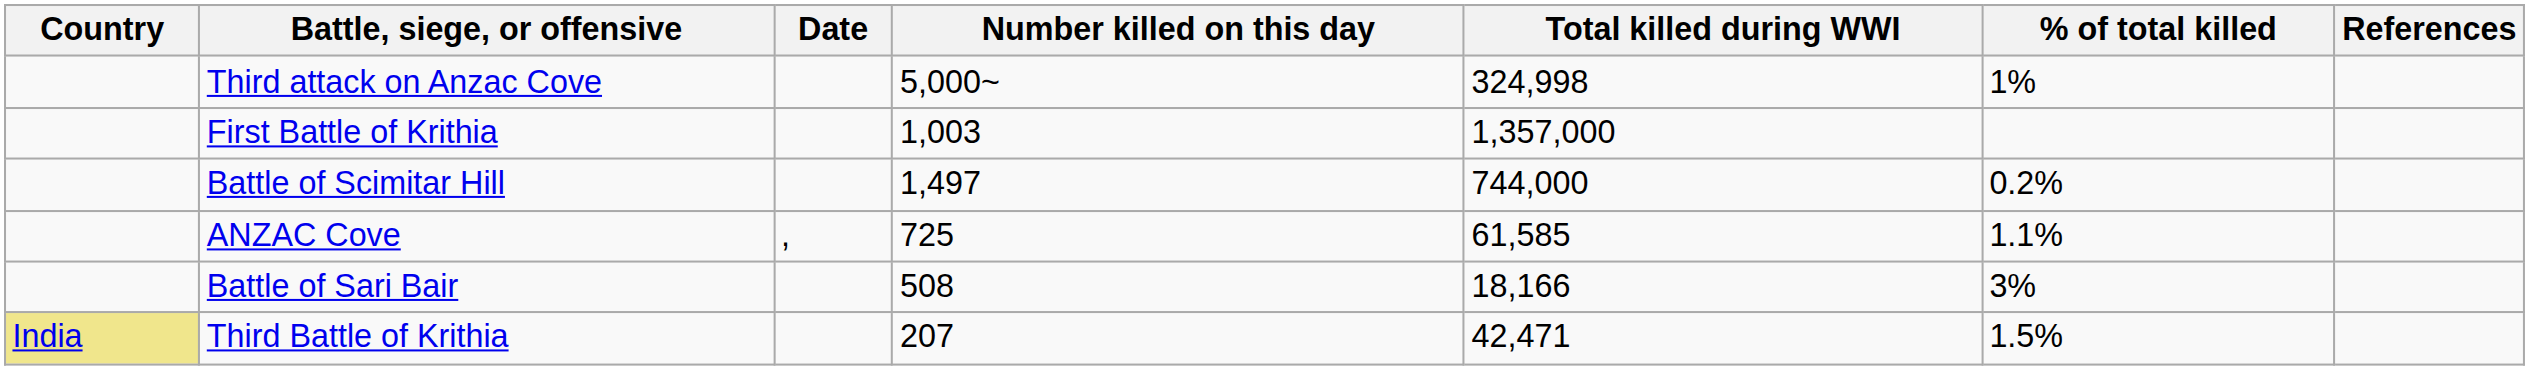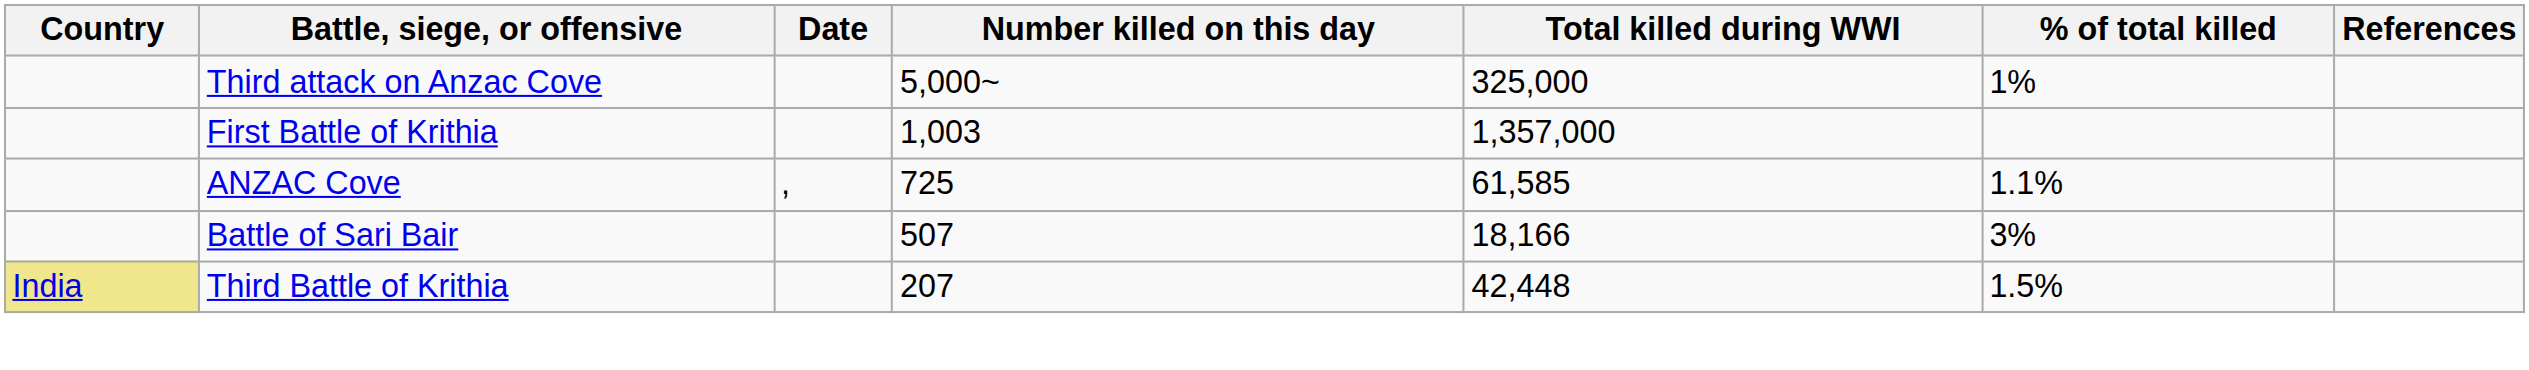Third attack on Anzac Cove | Total killed during WWI: 324,998 -> 325,000
- row: Battle of Scimitar Hill | 1,497 | 744,000 | 0.2%
Battle of Sari Bair | Number killed on this day: 508 -> 507
Third Battle of Krithia | Total killed during WWI: 42,471 -> 42,448
